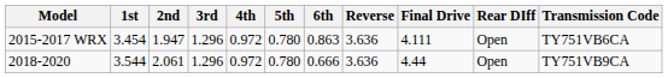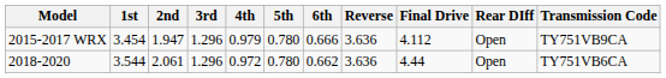2015-2017 WRX | 4th: 0.972 -> 0.979
2015-2017 WRX | 6th: 0.863 -> 0.666
2015-2017 WRX | Final Drive: 4.111 -> 4.112
2015-2017 WRX | Transmission Code: TY751VB6CA -> TY751VB9CA
2018-2020 | 6th: 0.666 -> 0.662
2018-2020 | Transmission Code: TY751VB9CA -> TY751VB6CA
